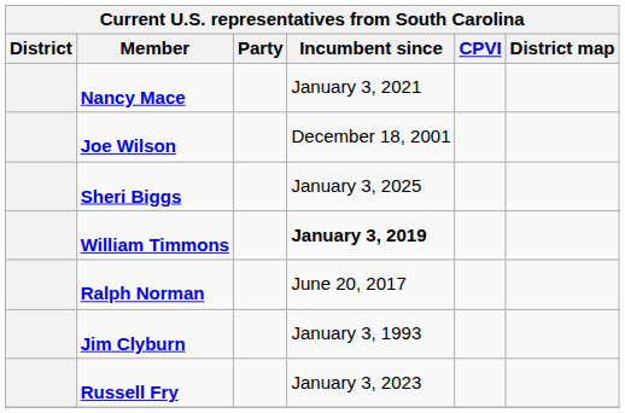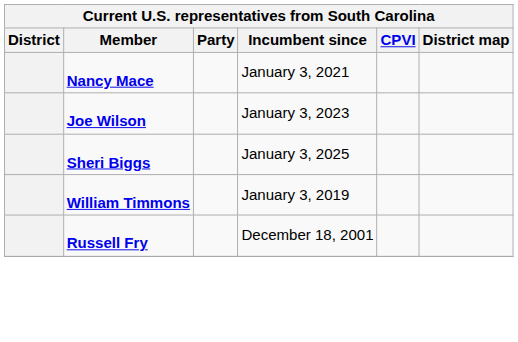Joe Wilson | Incumbent since: December 18, 2001 -> January 3, 2023
William Timmons | Incumbent since: bold -> normal
- row: Ralph Norman | June 20, 2017
- row: Jim Clyburn | January 3, 1993
Russell Fry | Incumbent since: January 3, 2023 -> December 18, 2001
